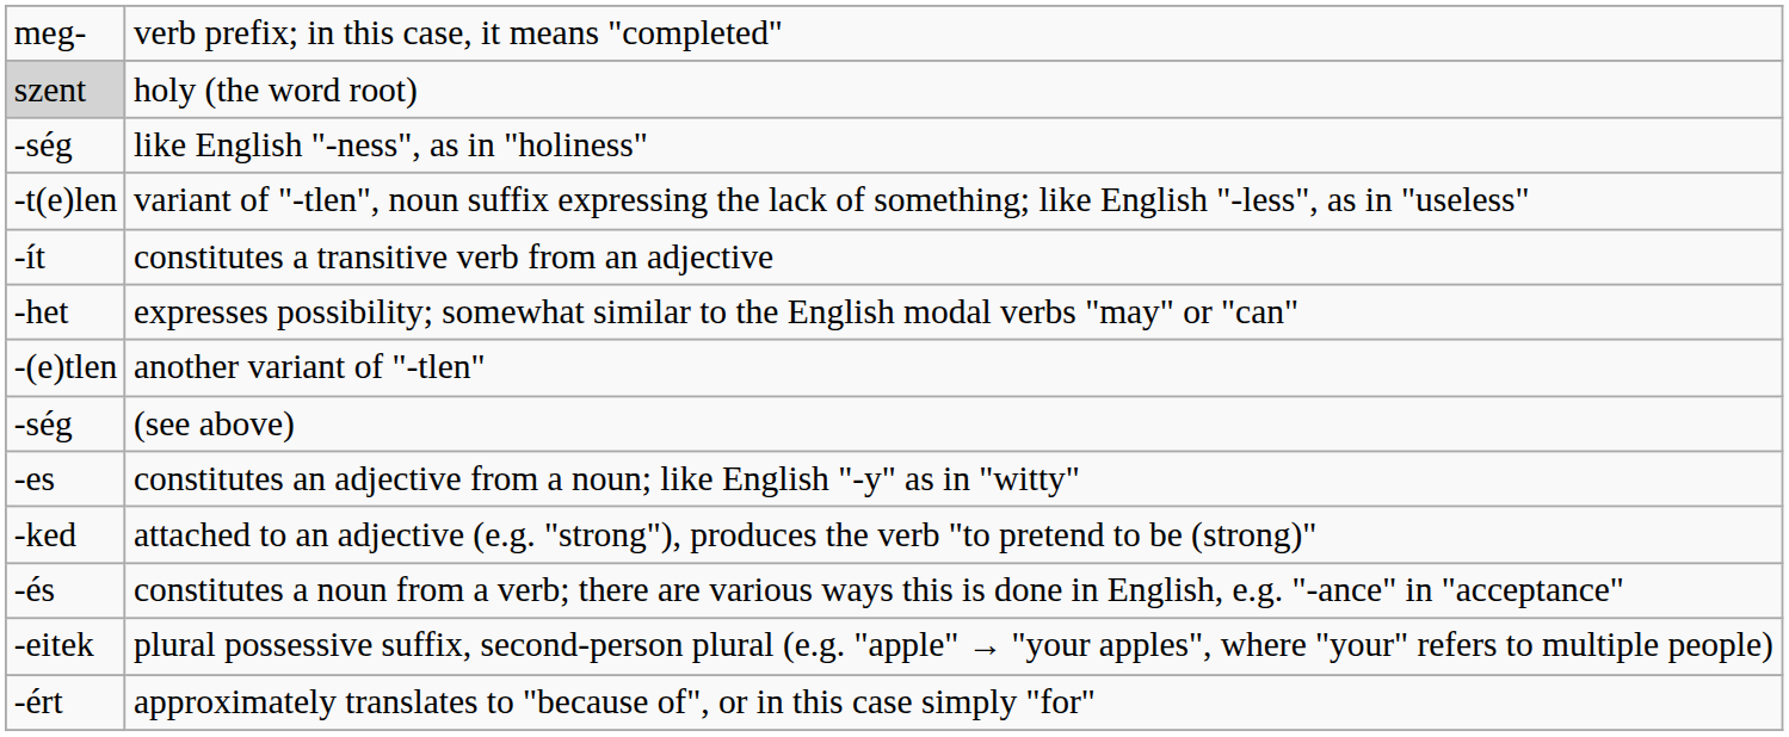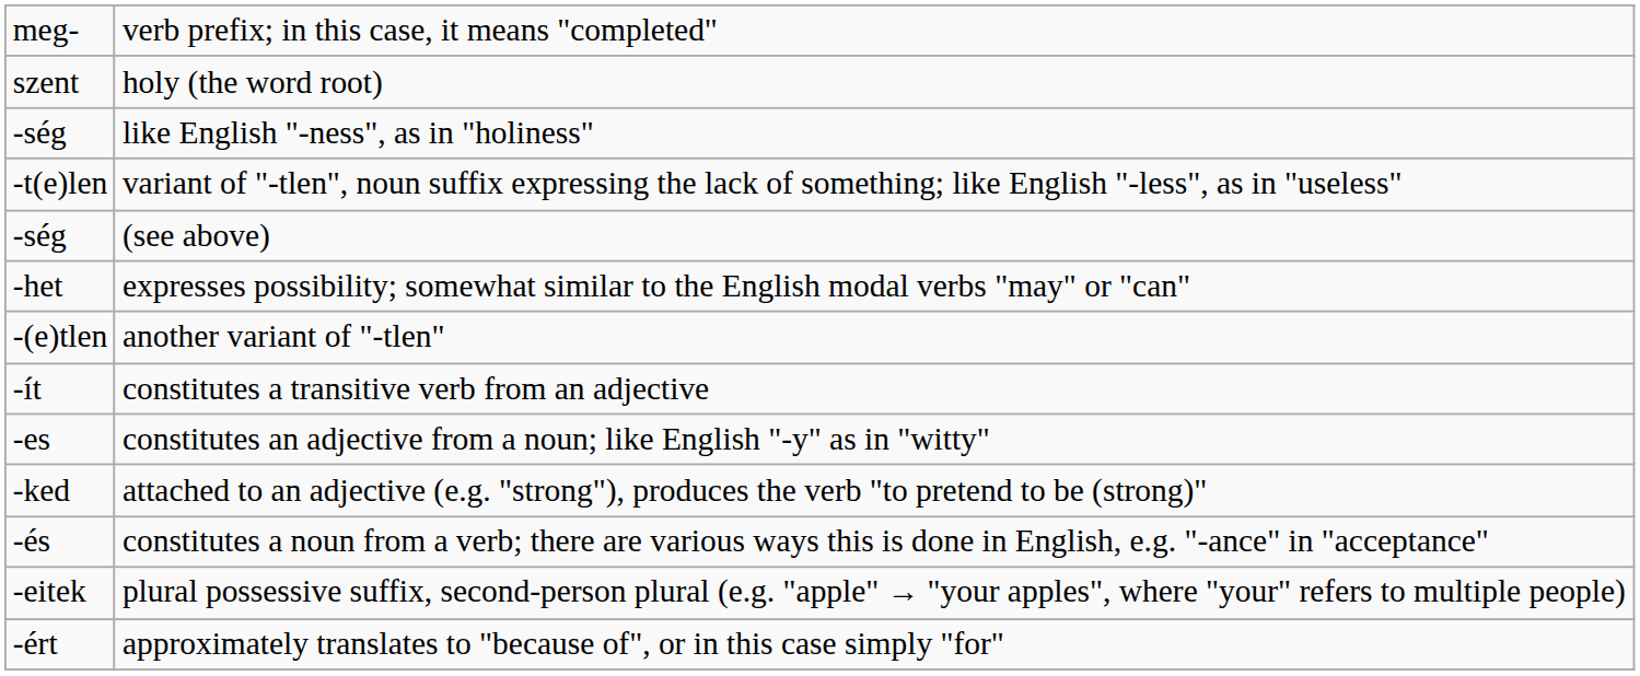holy (the word root) | column 1: lightgrey background -> no background
rows swapped: constitutes a transitive verb from an adjective <-> (see above)
